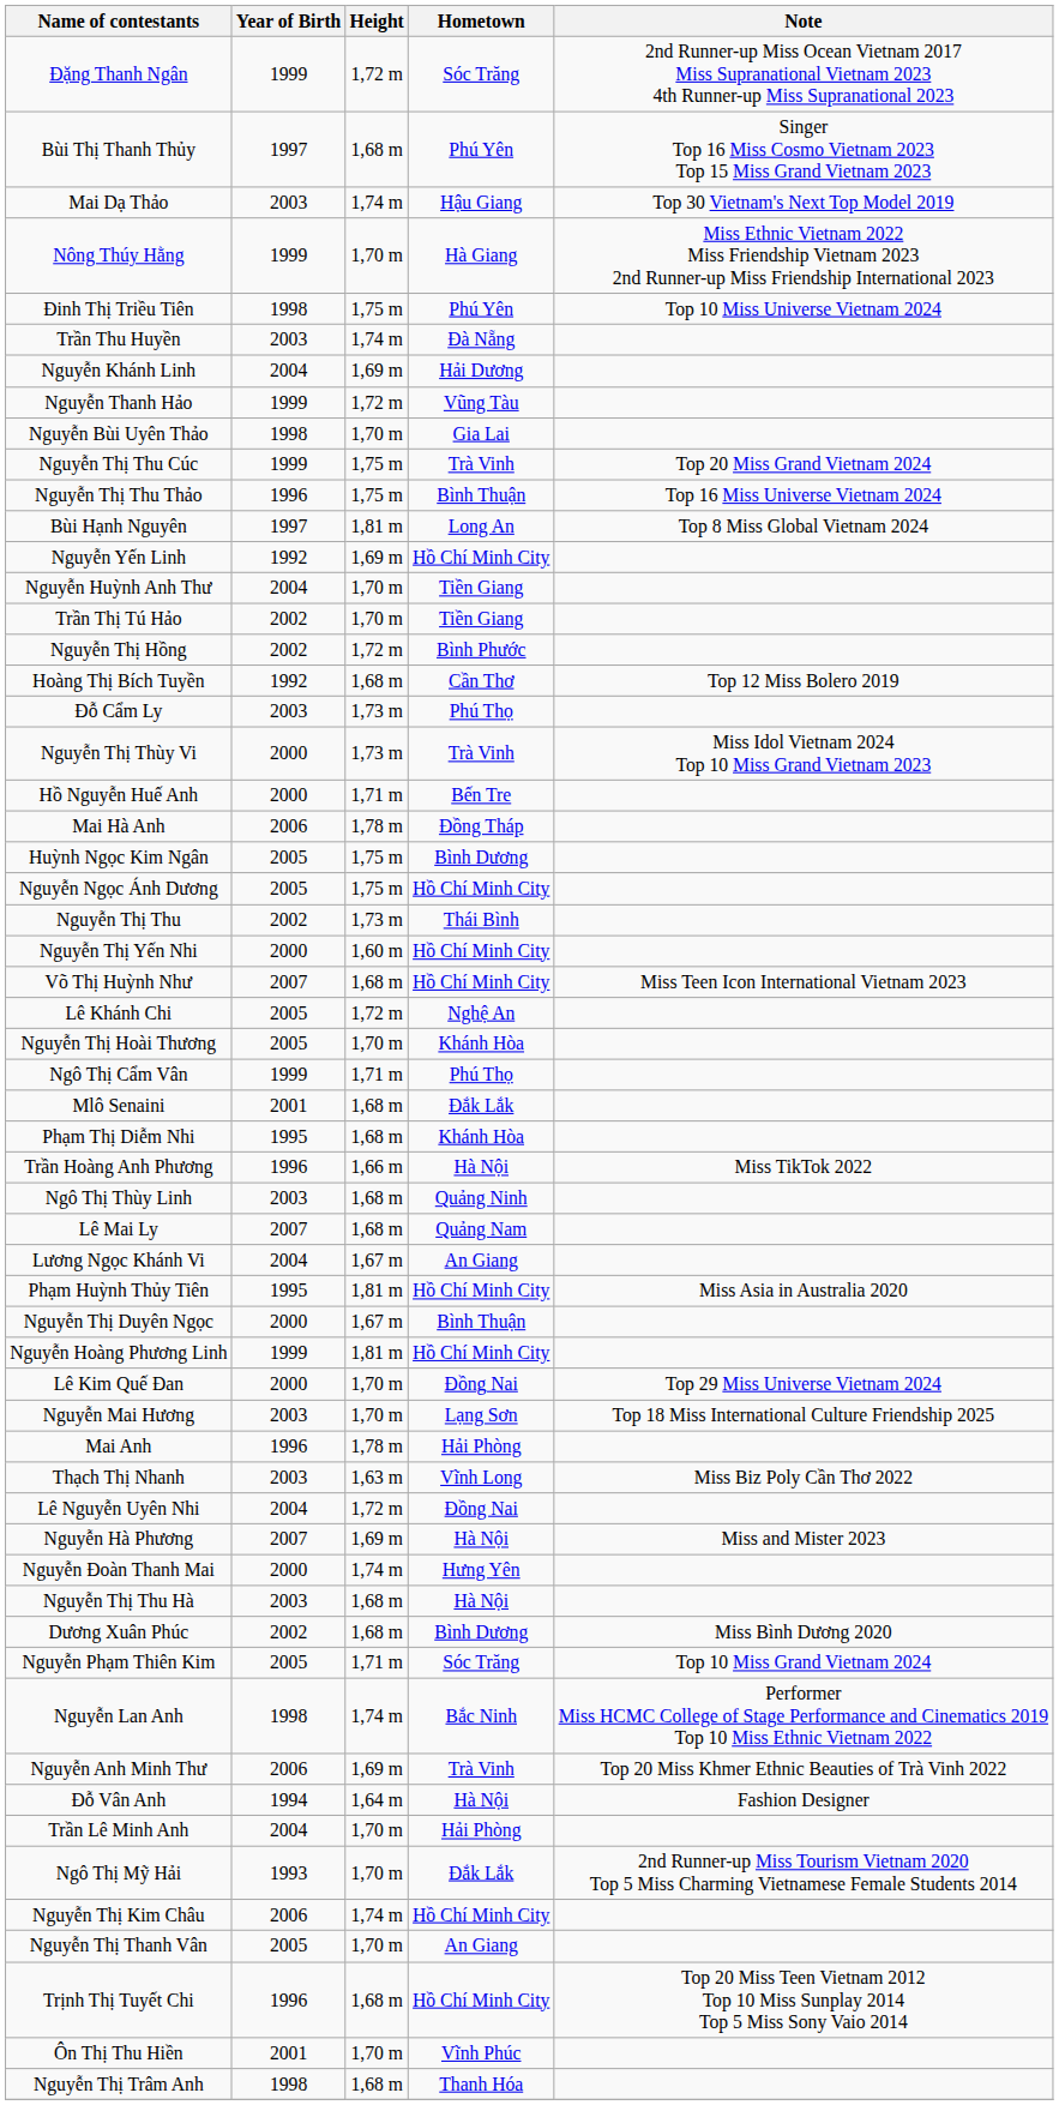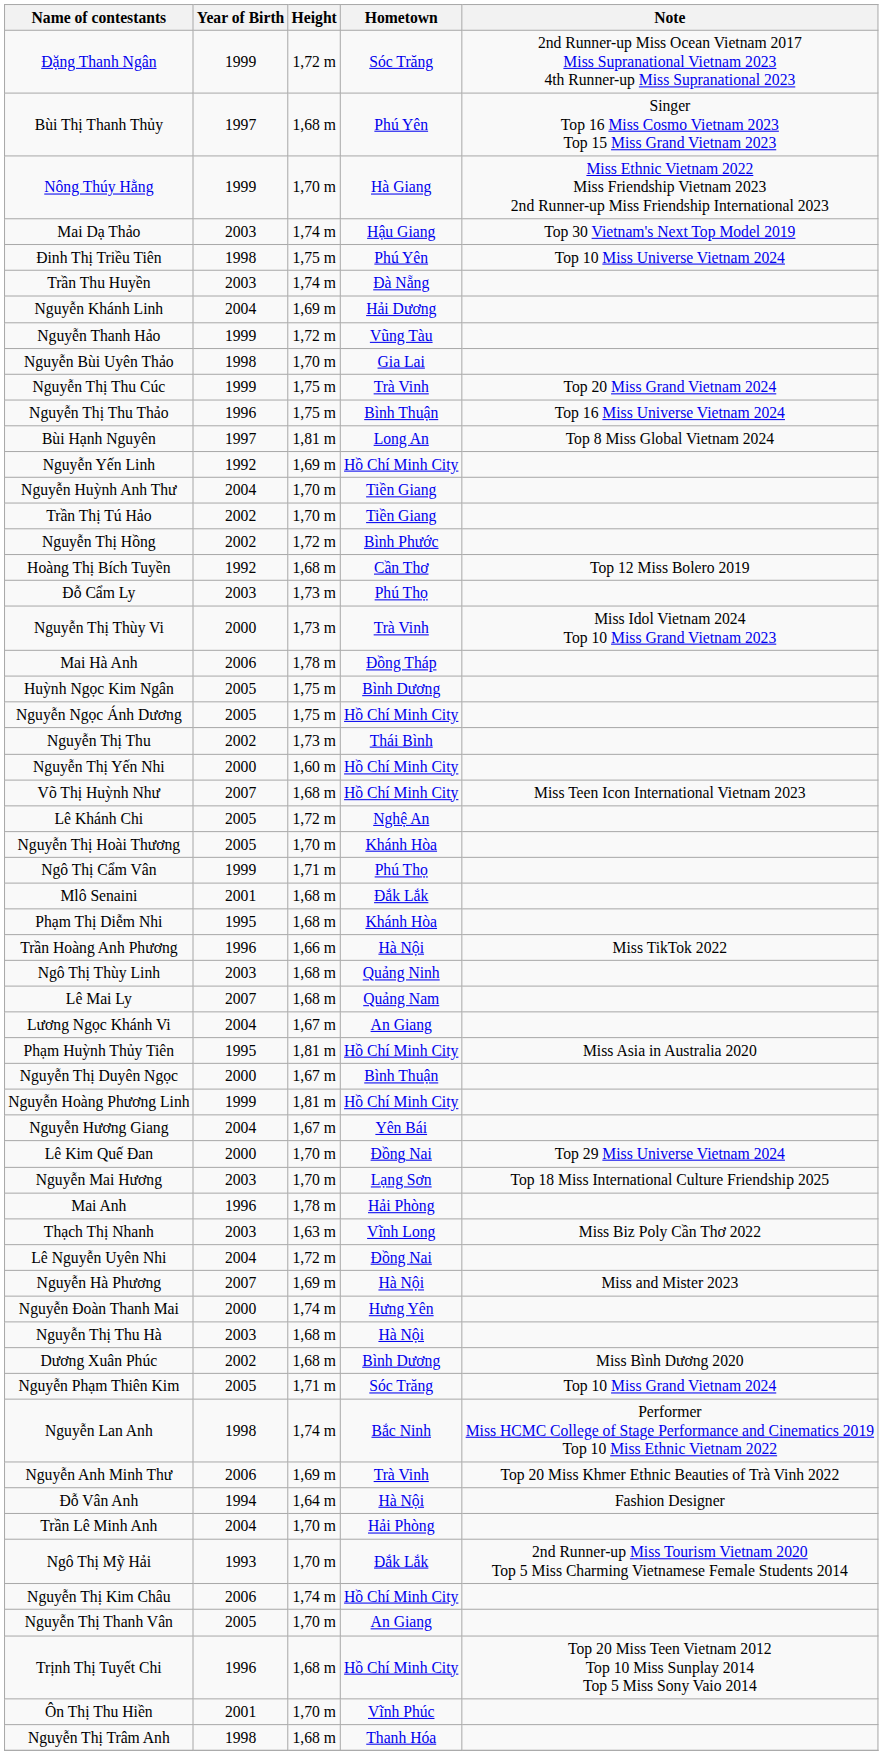rows swapped: Nông Thúy Hằng <-> Mai Dạ Thảo
- row: Hồ Nguyễn Huế Anh | 2000 | 1,71 m | Bến Tre
+ row: Nguyễn Hương Giang | 2004 | 1,67 m | Yên Bái
